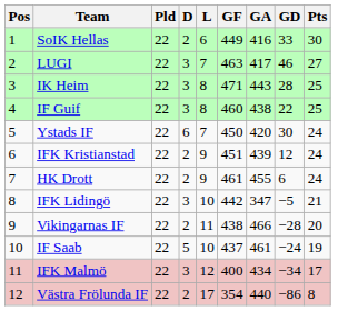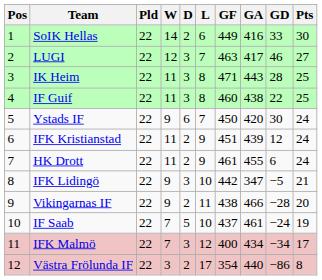+ column: W | 14 | 12 | 11 | 11 | 9 | 11 | 11 | 9 | 9 | 7 | 7 | 3
